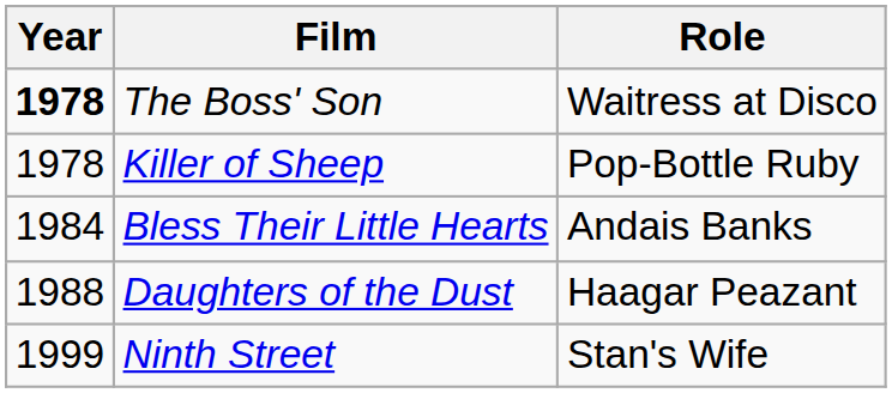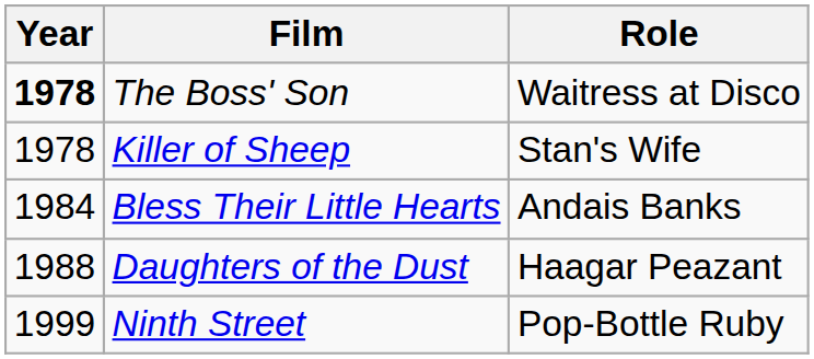Killer of Sheep | Role: Pop-Bottle Ruby -> Stan's Wife
Ninth Street | Role: Stan's Wife -> Pop-Bottle Ruby
